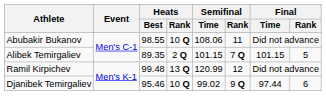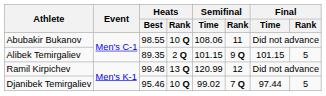Alibek Temirgaliev | Semifinal / Rank: 7 Q -> 9 Q
Djanibek Temirgaliev | Semifinal / Rank: 9 Q -> 7 Q
Djanibek Temirgaliev | Final / Rank: 6 -> 5
